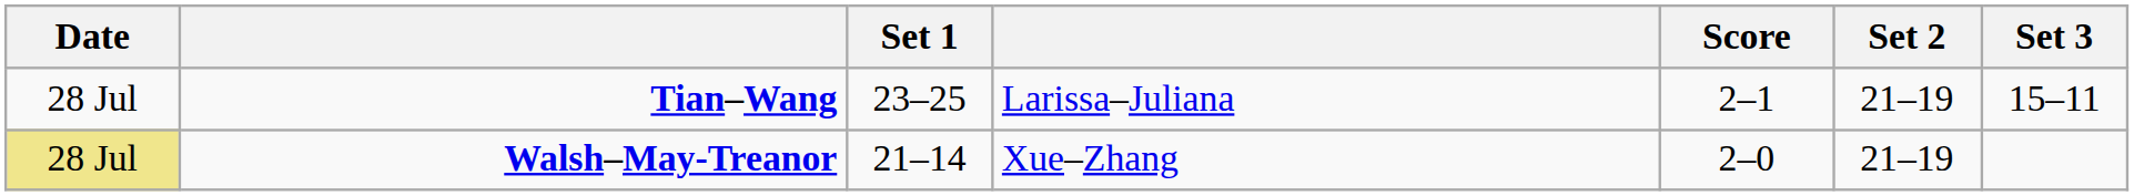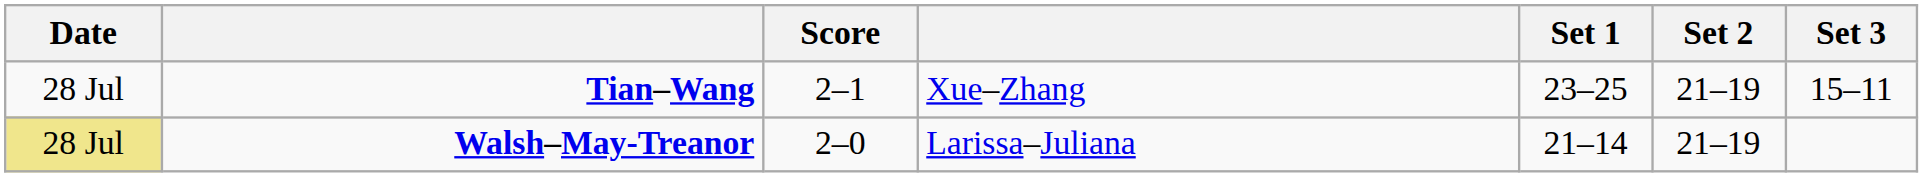columns swapped: Score <-> Set 1
Tian–Wang | column 4: Larissa–Juliana -> Xue–Zhang
Walsh–May-Treanor | column 4: Xue–Zhang -> Larissa–Juliana
